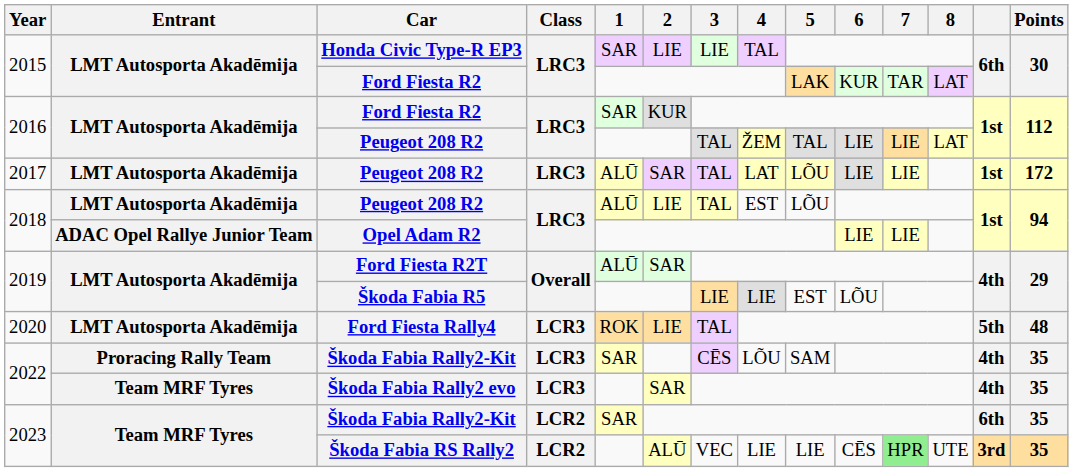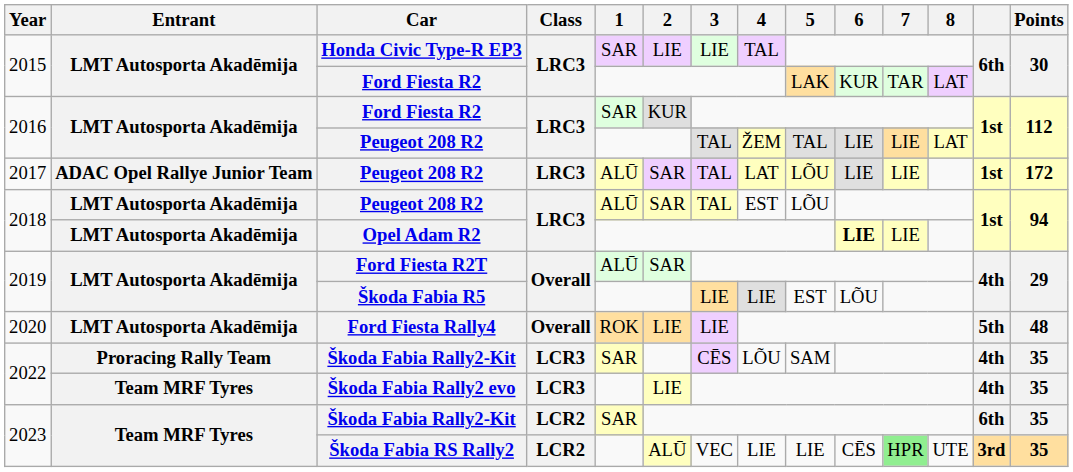2017 / Peugeot 208 R2 | Entrant: LMT Autosporta Akadēmija -> ADAC Opel Rallye Junior Team
2018 / Peugeot 208 R2 | 2: LIE -> SAR
Opel Adam R2 | Entrant: ADAC Opel Rallye Junior Team -> LMT Autosporta Akadēmija
Opel Adam R2 | 6: normal -> bold
Ford Fiesta Rally4 | Class: LCR3 -> Overall
Ford Fiesta Rally4 | 3: TAL -> LIE
Škoda Fabia Rally2 evo | 2: SAR -> LIE
